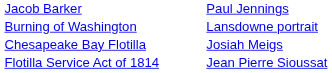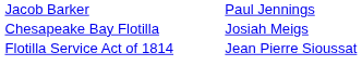- row: Burning of Washington | Lansdowne portrait
